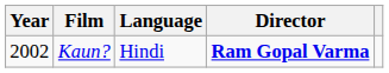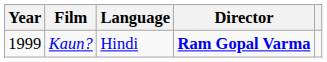Kaun? | Year: 2002 -> 1999
